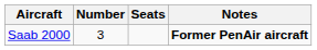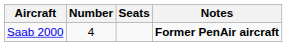Saab 2000 | Number: 3 -> 4
